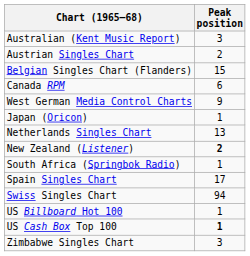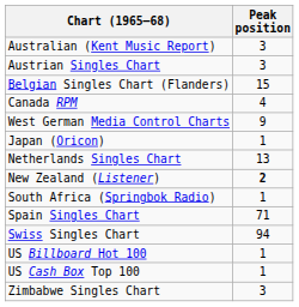Austrian Singles Chart | Peak position: 2 -> 3
Canada RPM | Peak position: 6 -> 4
Spain Singles Chart | Peak position: 17 -> 71
US Cash Box Top 100 | Peak position: bold -> normal
